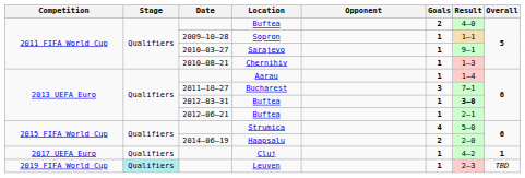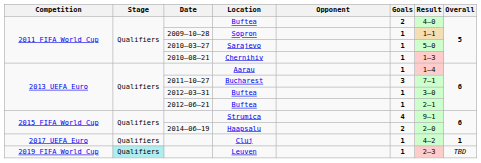Sarajevo | Result: 9–1 -> 5–0
2012–03–31 / Buftea | Result: bold -> normal
Strumica | Result: 5–0 -> 9–1
